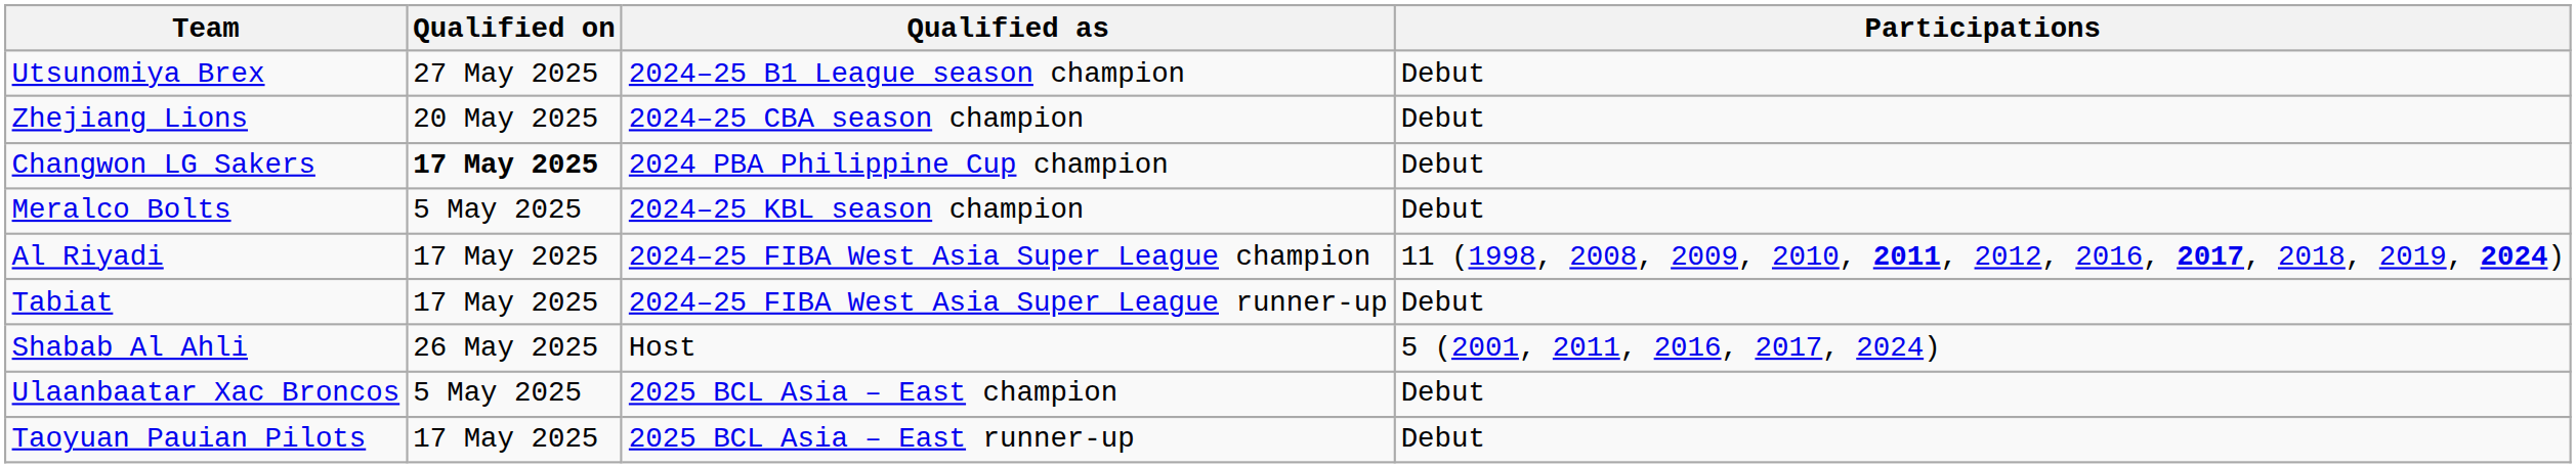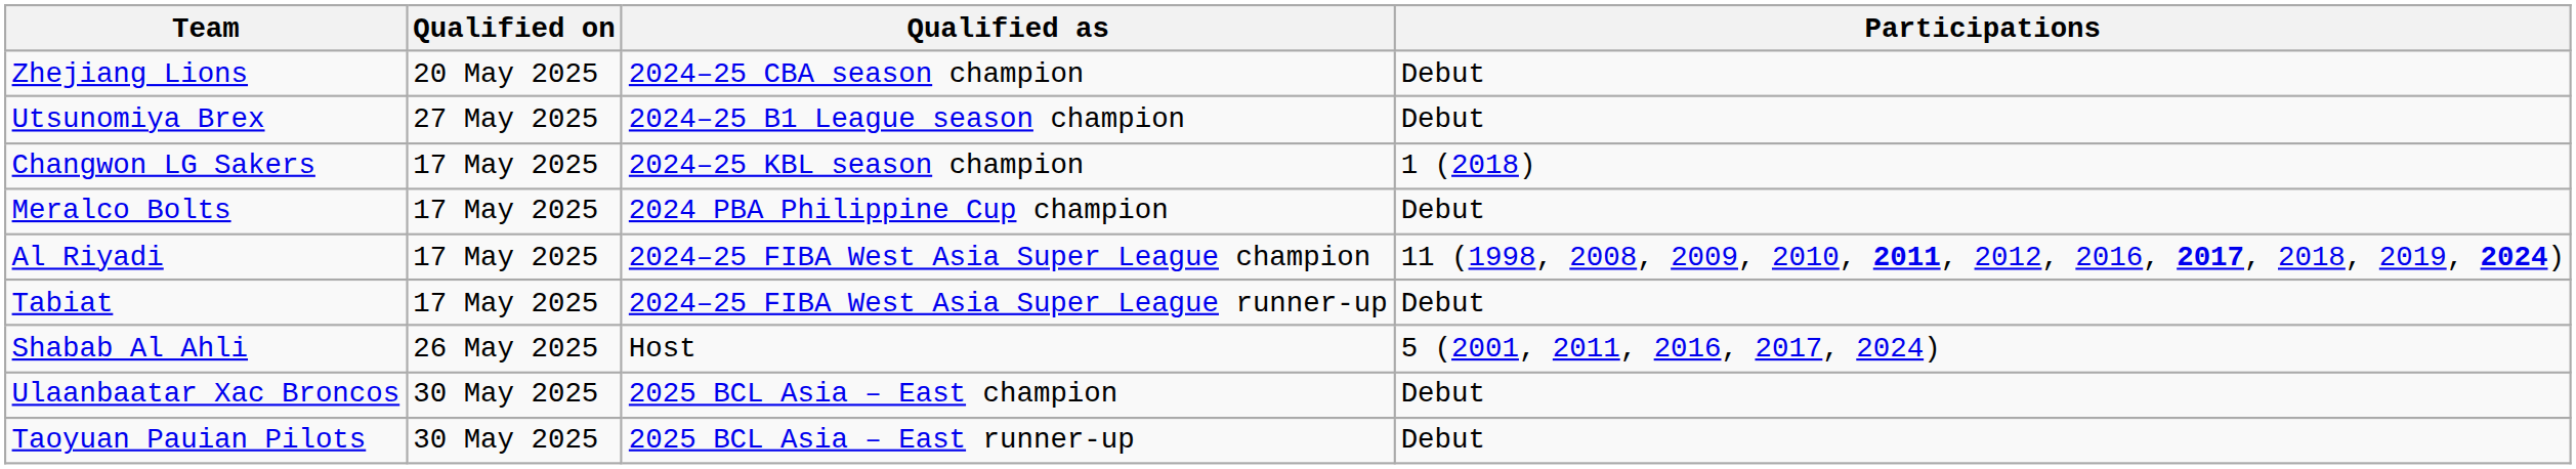rows swapped: Zhejiang Lions <-> Utsunomiya Brex
Changwon LG Sakers | Qualified on: bold -> normal
Changwon LG Sakers | Qualified as: 2024 PBA Philippine Cup champion -> 2024–25 KBL season champion
Changwon LG Sakers | Participations: Debut -> 1 (2018)
Meralco Bolts | Qualified on: 5 May 2025 -> 17 May 2025
Meralco Bolts | Qualified as: 2024–25 KBL season champion -> 2024 PBA Philippine Cup champion
Ulaanbaatar Xac Broncos | Qualified on: 5 May 2025 -> 30 May 2025
Taoyuan Pauian Pilots | Qualified on: 17 May 2025 -> 30 May 2025
